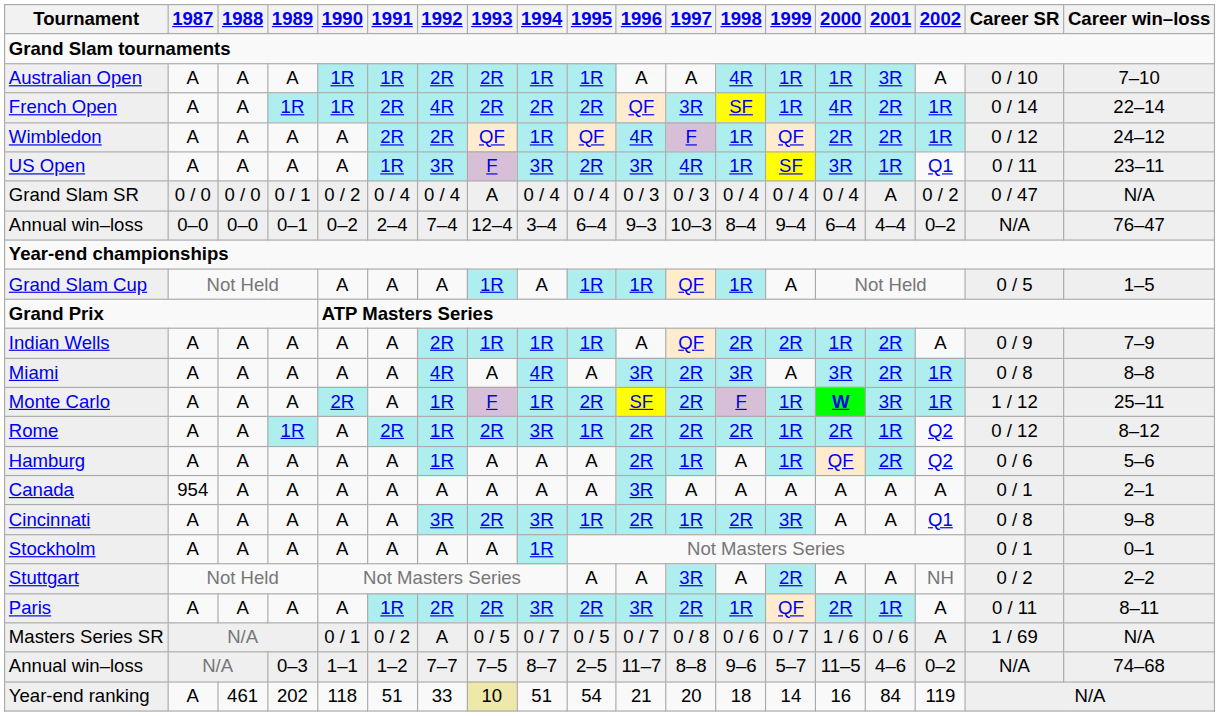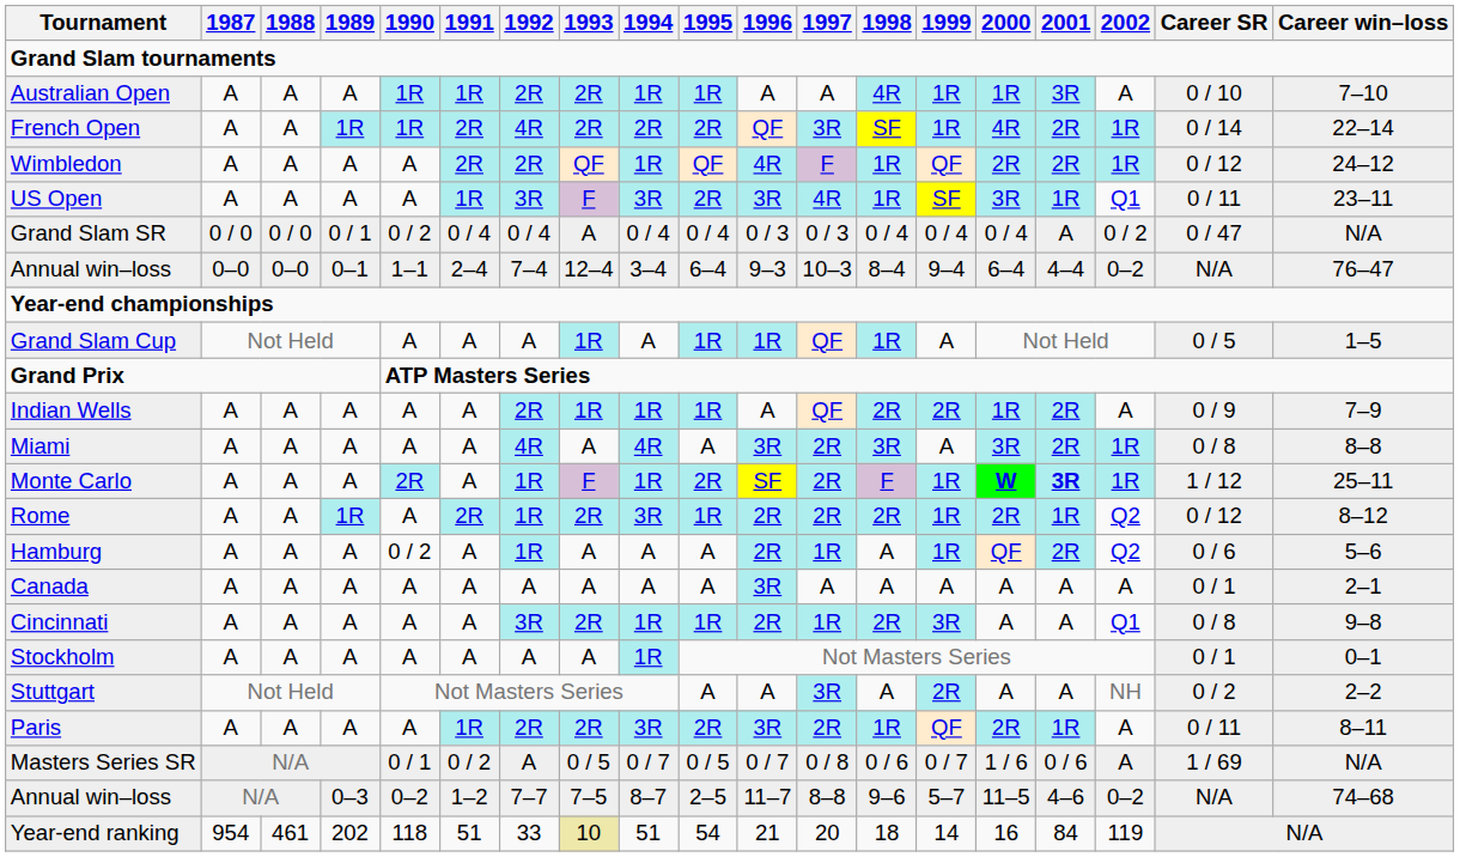Annual win–loss / 0–1 | 1990: 0–2 -> 1–1
Monte Carlo | 2001: normal -> bold
Hamburg | 1990: A -> 0 / 2
Canada | 1987: 954 -> A
Cincinnati | 1994: 3R -> 1R
Annual win–loss / 0–3 | 1990: 1–1 -> 0–2
Year-end ranking | 1987: A -> 954
